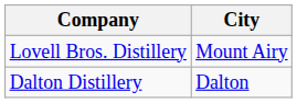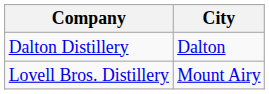rows swapped: Dalton Distillery <-> Lovell Bros. Distillery
